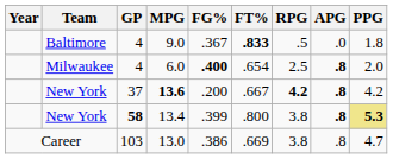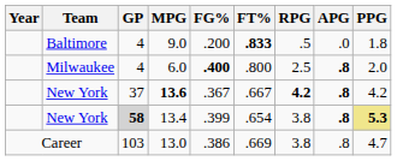9.0 | FG%: .367 -> .200
6.0 | FT%: .654 -> .800
13.6 | FG%: .200 -> .367
13.4 | GP: no background -> lightgrey background
13.4 | FT%: .800 -> .654
